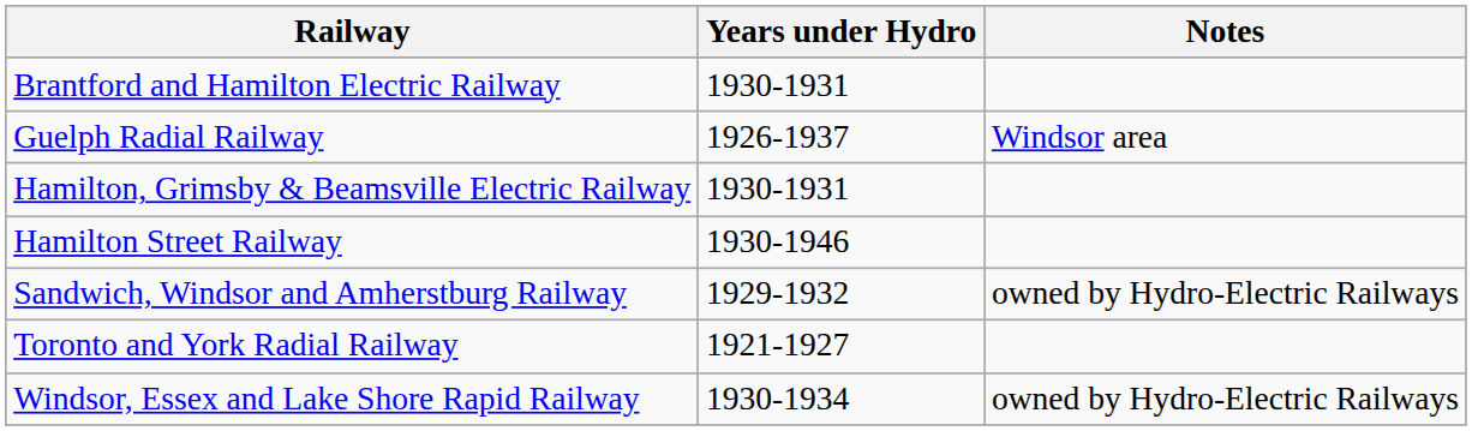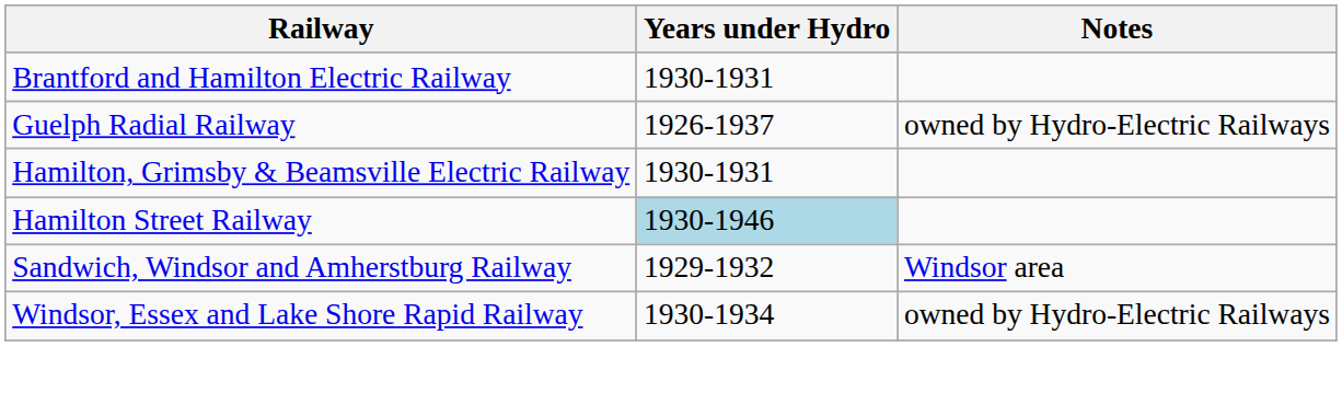Guelph Radial Railway | Notes: Windsor area -> owned by Hydro-Electric Railways
Hamilton Street Railway | Years under Hydro: no background -> lightblue background
Sandwich, Windsor and Amherstburg Railway | Notes: owned by Hydro-Electric Railways -> Windsor area
- row: Toronto and York Radial Railway | 1921-1927
